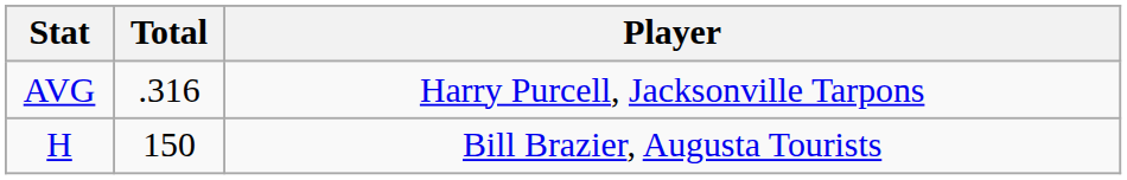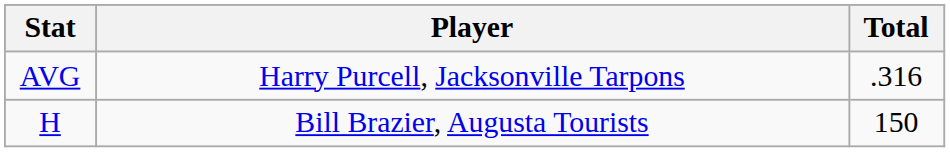columns swapped: Player <-> Total
